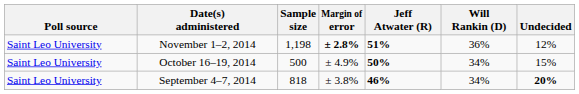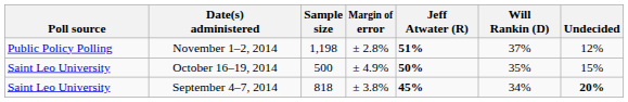November 1–2, 2014 | Poll source: Saint Leo University -> Public Policy Polling
November 1–2, 2014 | Margin of error: bold -> normal
November 1–2, 2014 | Will Rankin (D): 36% -> 37%
October 16–19, 2014 | Will Rankin (D): 34% -> 35%
September 4–7, 2014 | Jeff Atwater (R): 46% -> 45%
